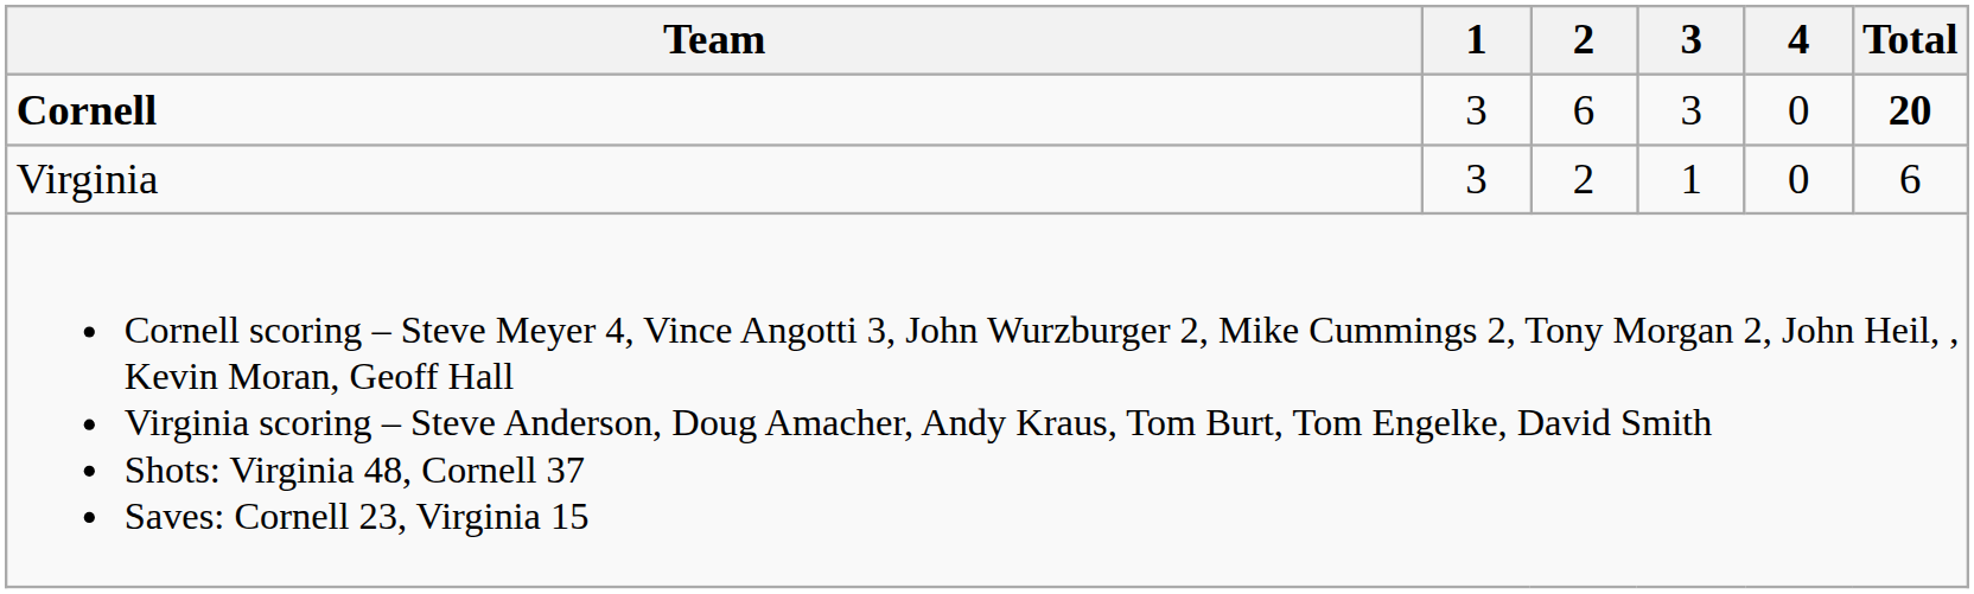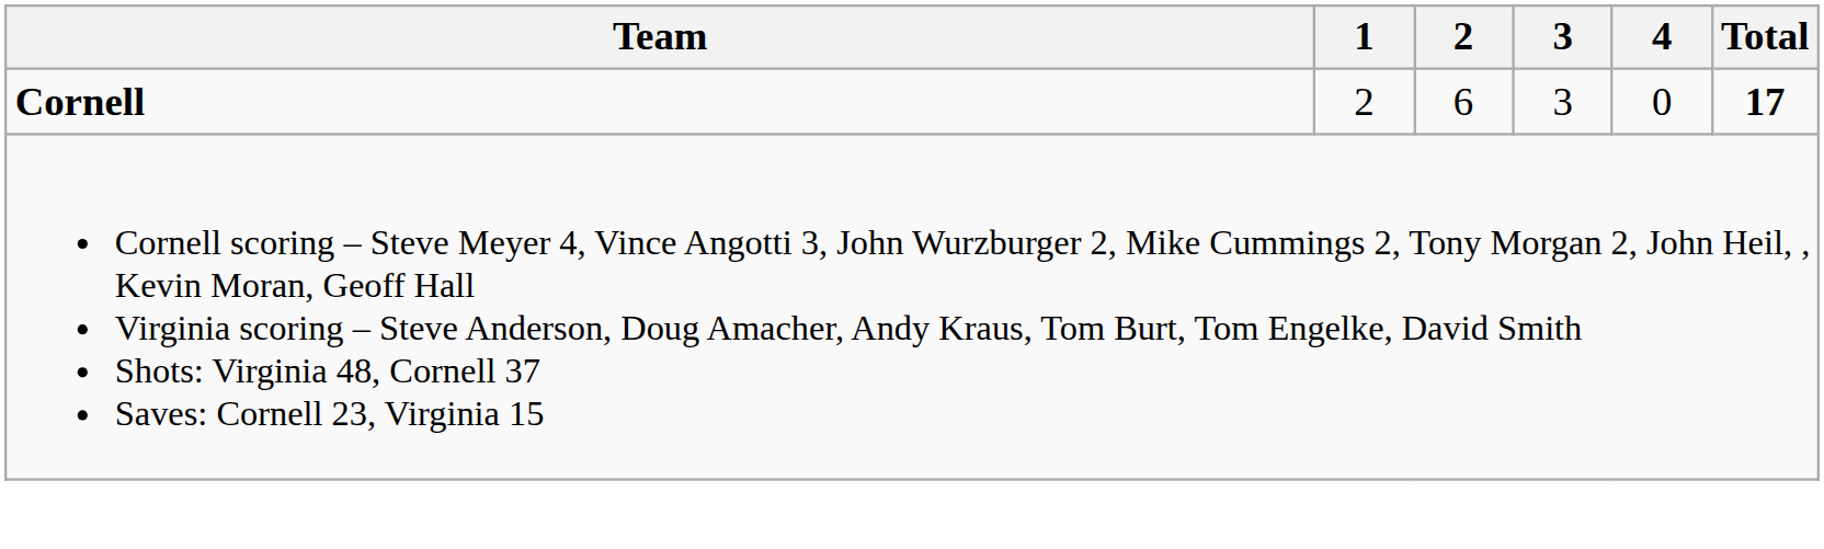Cornell | 1: 3 -> 2
Cornell | Total: 20 -> 17
- row: Virginia | 3 | 2 | 1 | 0 | 6
